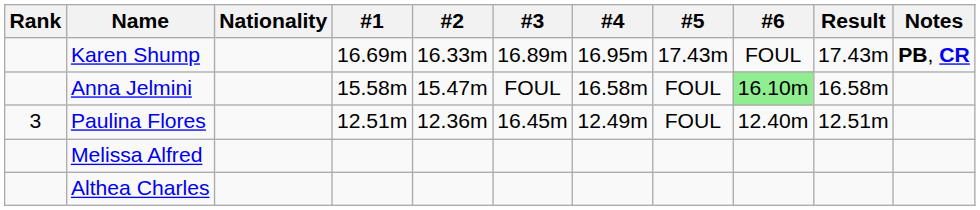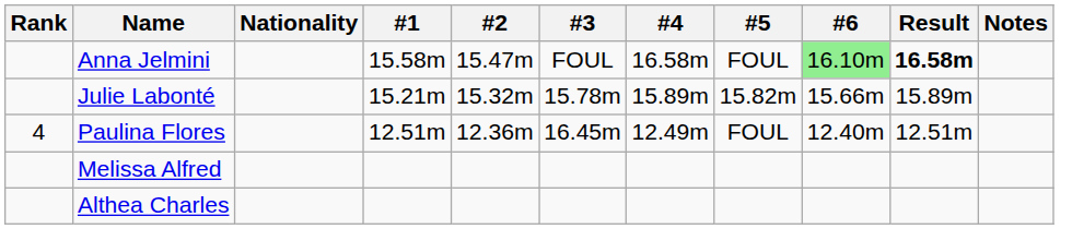- row: Karen Shump | 16.69m | 16.33m | 16.89m | 16.95m | 17.43m | FOUL | 17.43m | PB, CR
Anna Jelmini | Result: normal -> bold
+ row: Julie Labonté | 15.21m | 15.32m | 15.78m | 15.89m | 15.82m | 15.66m | 15.89m
Paulina Flores | Rank: 3 -> 4
